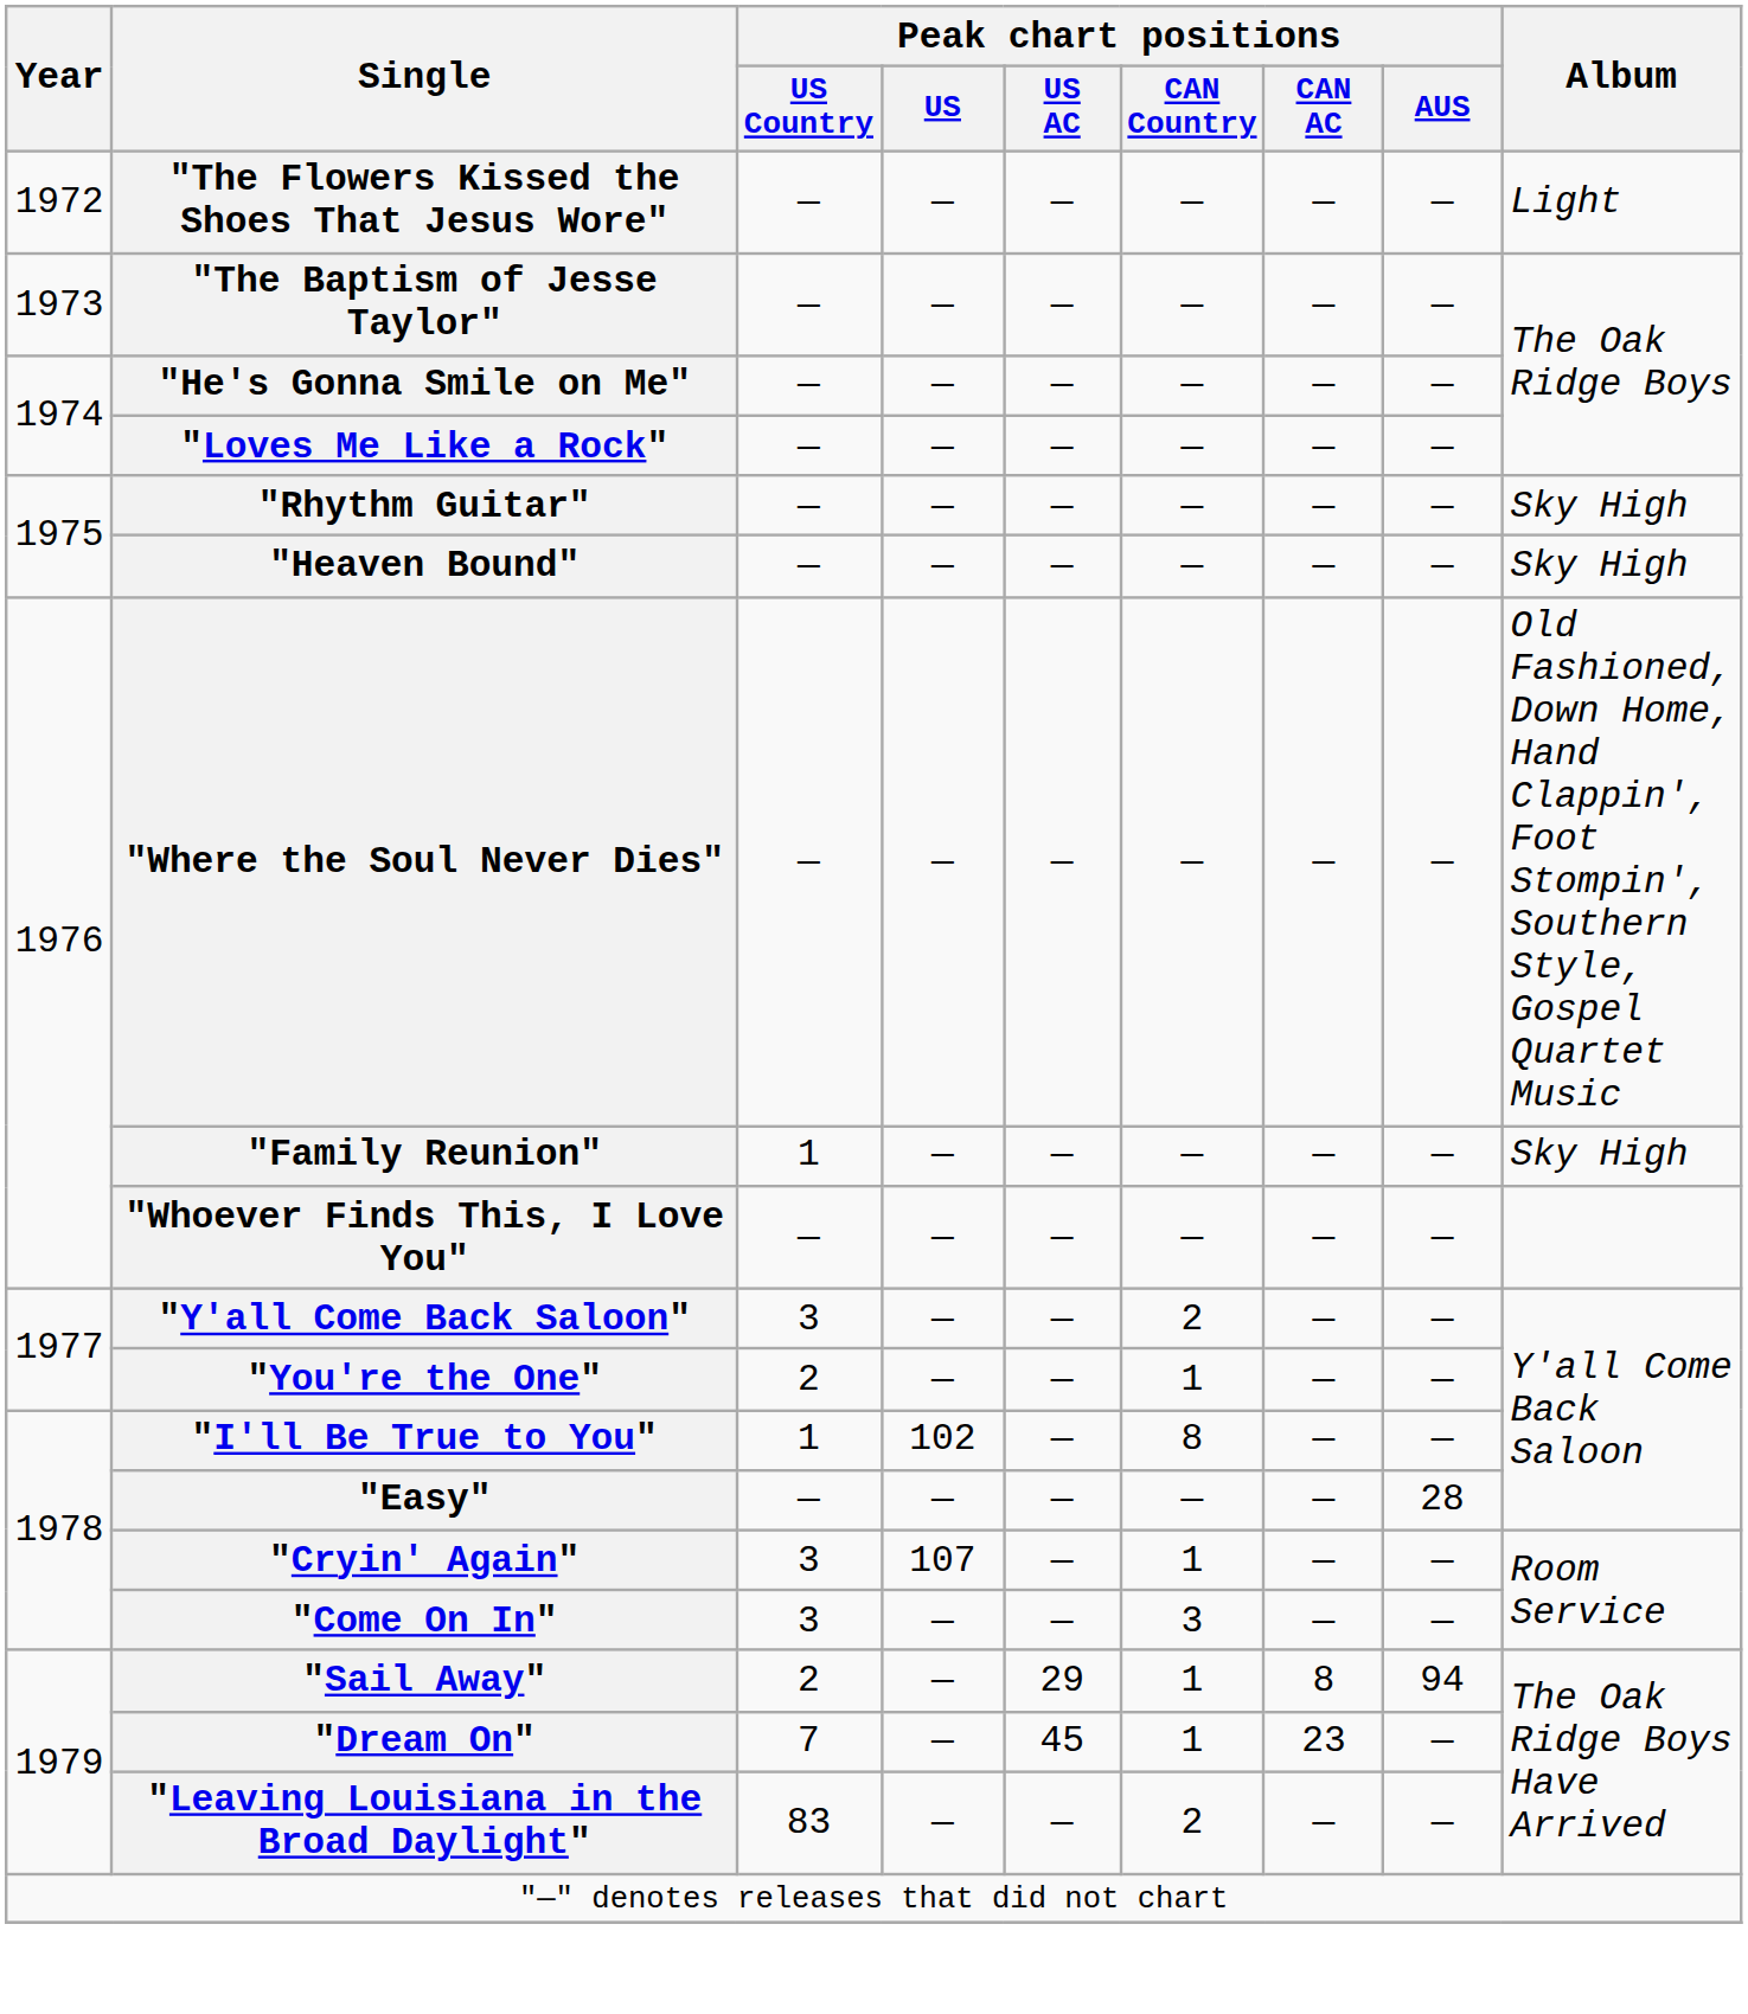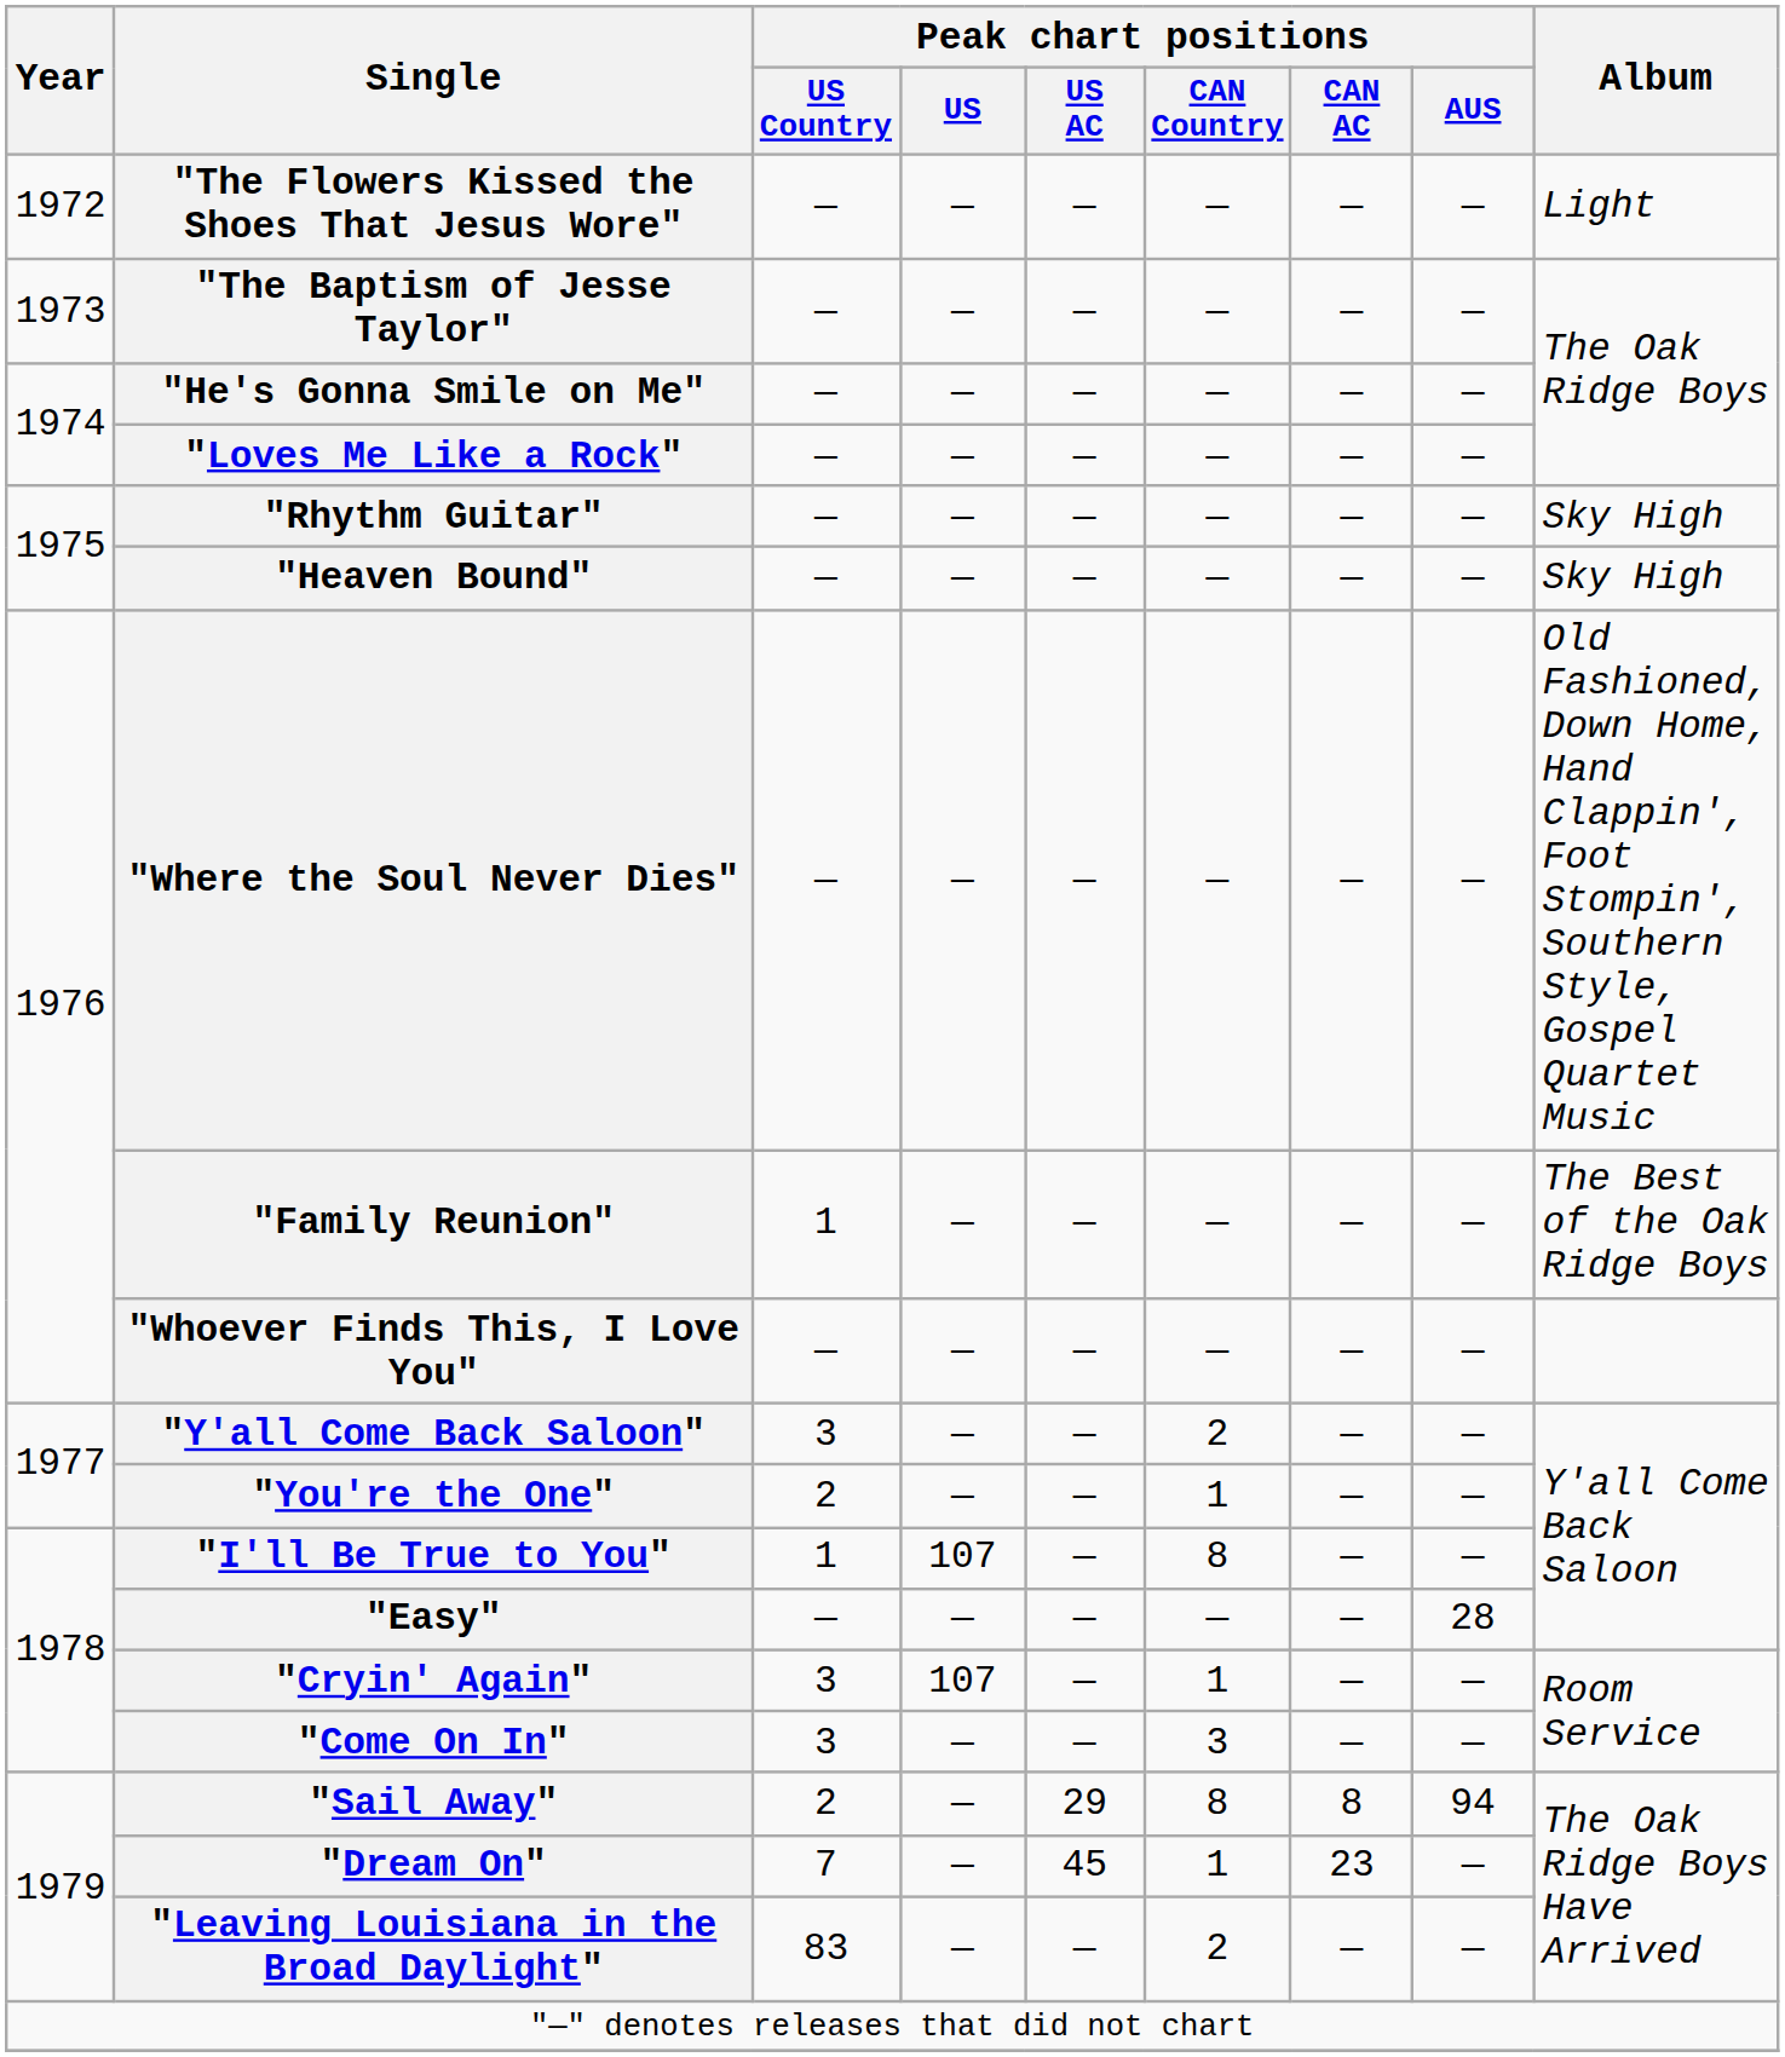"Family Reunion" | Album: Sky High -> The Best of the Oak Ridge Boys
"I'll Be True to You" | Peak chart positions / US: 102 -> 107
"Sail Away" | Peak chart positions / CAN Country: 1 -> 8
